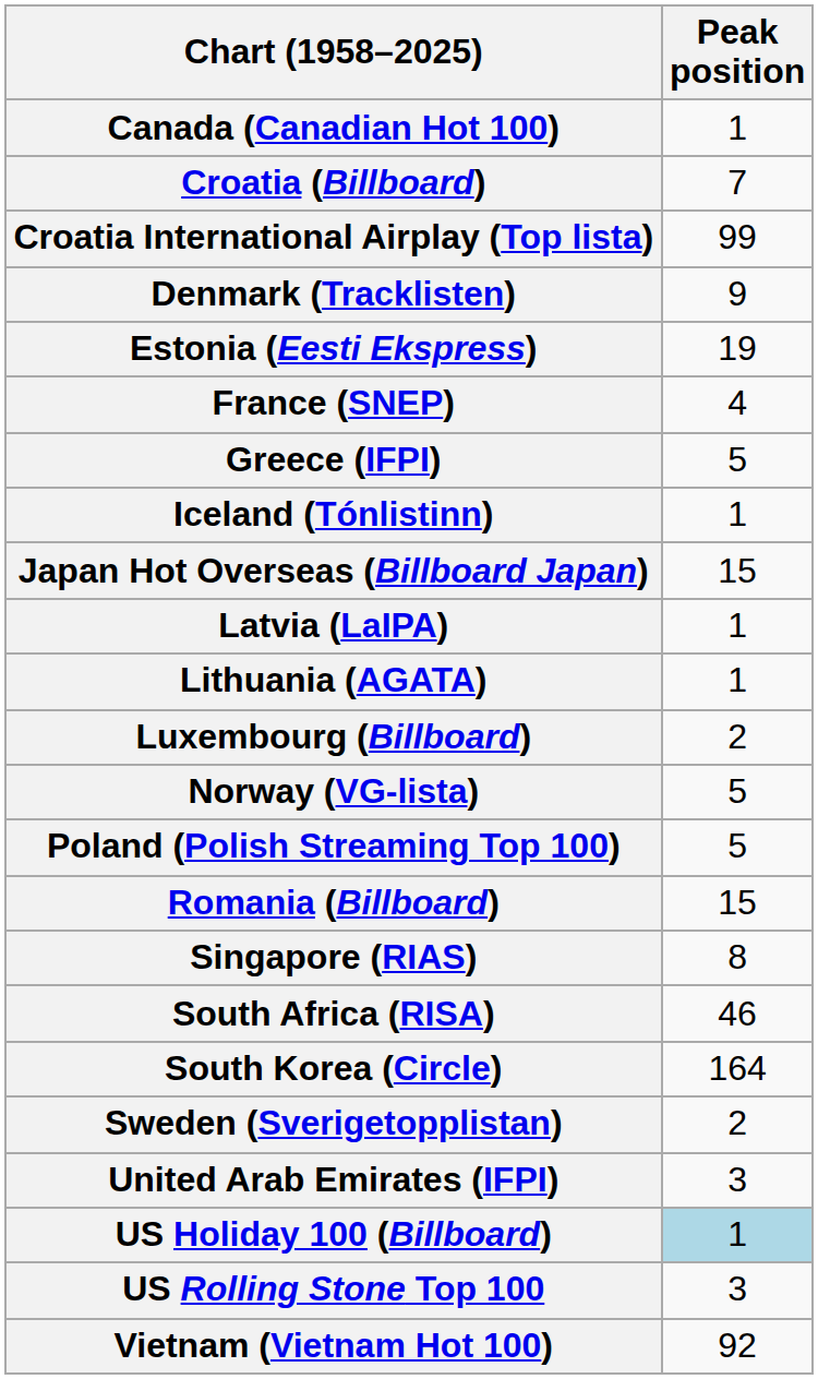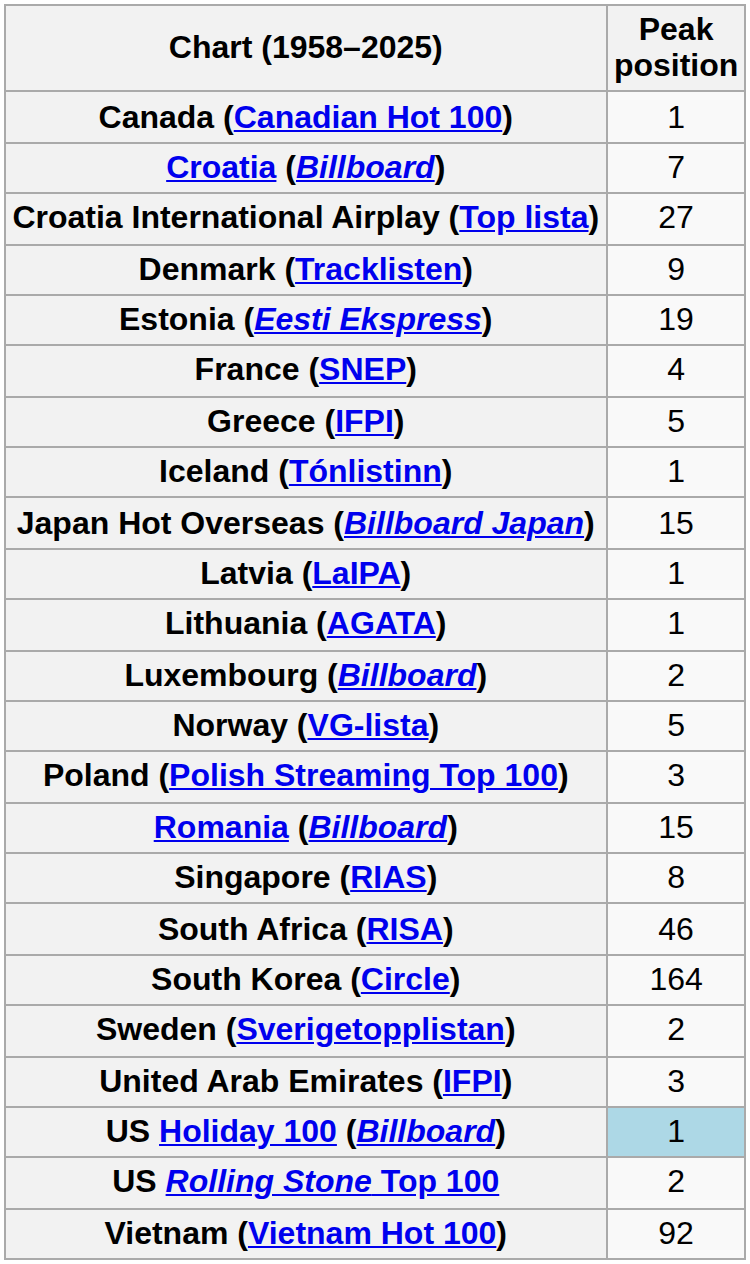Croatia International Airplay (Top lista) | Peak position: 99 -> 27
Poland (Polish Streaming Top 100) | Peak position: 5 -> 3
US Rolling Stone Top 100 | Peak position: 3 -> 2
